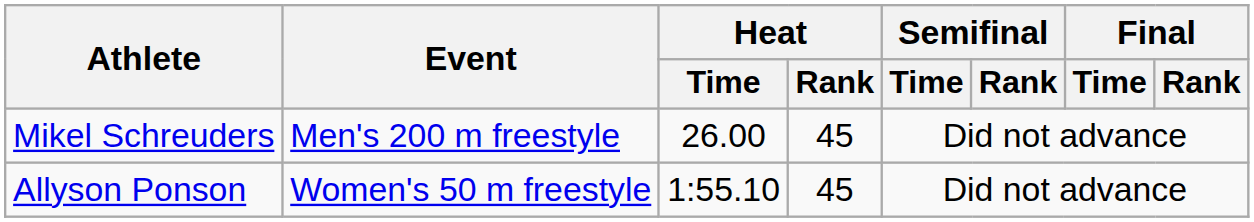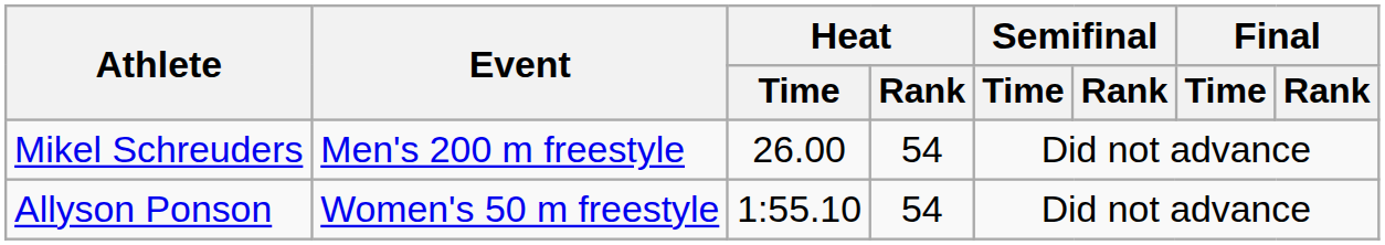Mikel Schreuders | Heat / Rank: 45 -> 54
Allyson Ponson | Heat / Rank: 45 -> 54
